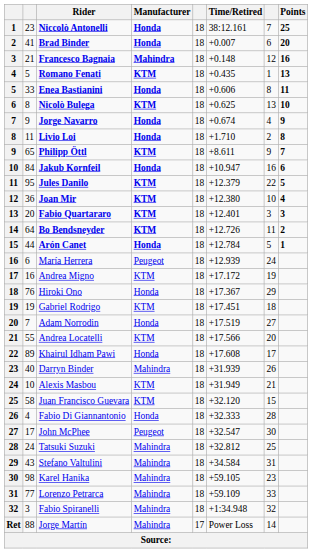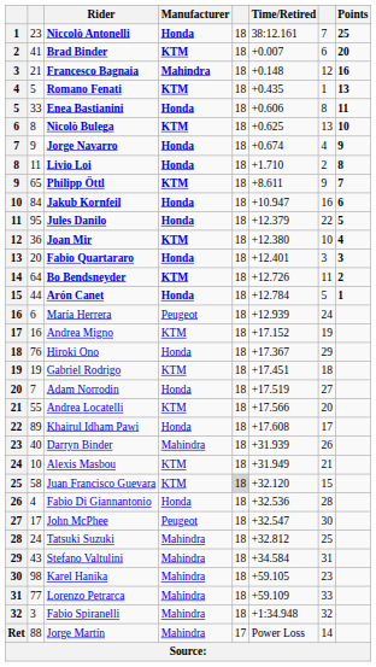Brad Binder | Manufacturer: Honda -> KTM
Jules Danilo | Manufacturer: KTM -> Honda
Fabio Quartararo | Manufacturer: KTM -> Honda
Andrea Migno | Time/Retired: +17.172 -> +17.152
Juan Francisco Guevara | column 5: no background -> lightgrey background
Fabio Di Giannantonio | Time/Retired: +32.333 -> +32.536
